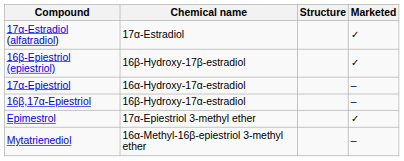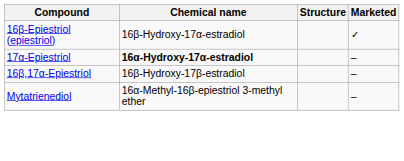- row: 17α-Estradiol (alfatradiol) | 17α-Estradiol | ✓
16β-Epiestriol (epiestriol) | Chemical name: 16β-Hydroxy-17β-estradiol -> 16β-Hydroxy-17α-estradiol
17α-Epiestriol | Chemical name: normal -> bold
16β,17α-Epiestriol | Chemical name: 16β-Hydroxy-17α-estradiol -> 16β-Hydroxy-17β-estradiol
- row: Epimestrol | 17α-Epiestriol 3-methyl ether | ✓
